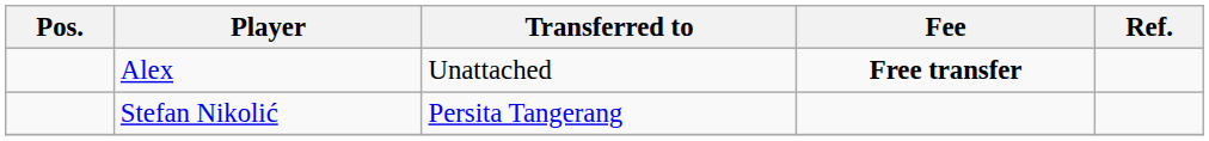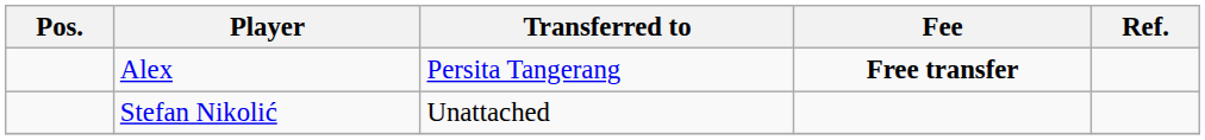Alex | Transferred to: Unattached -> Persita Tangerang
Stefan Nikolić | Transferred to: Persita Tangerang -> Unattached
